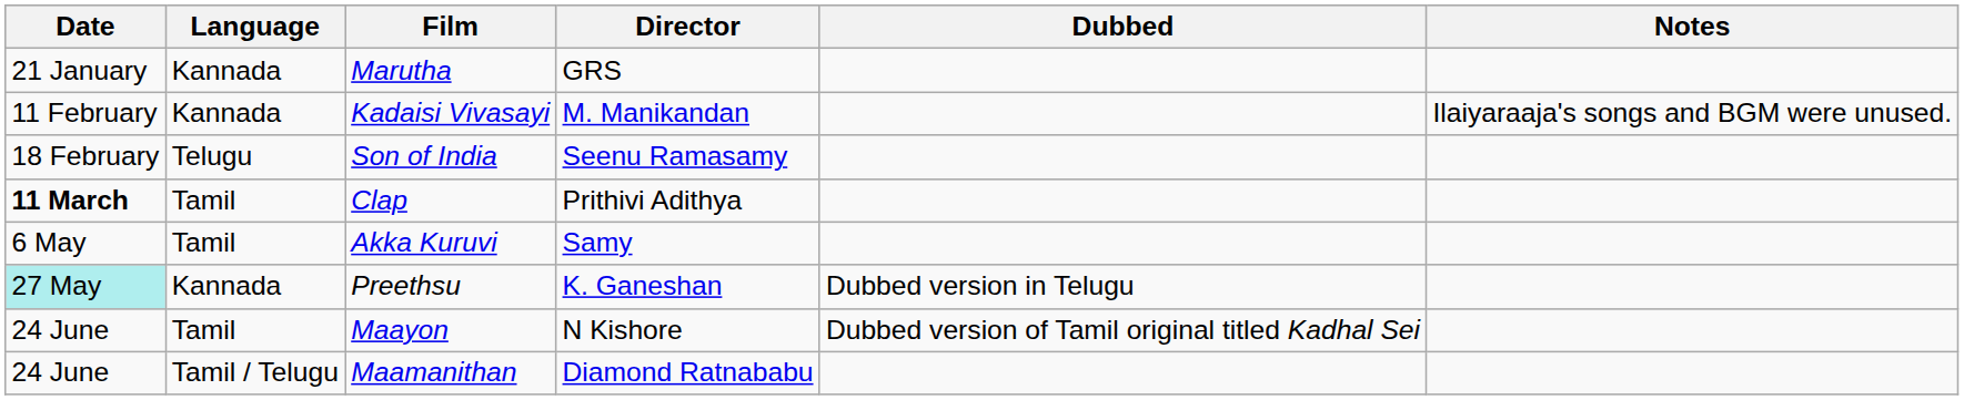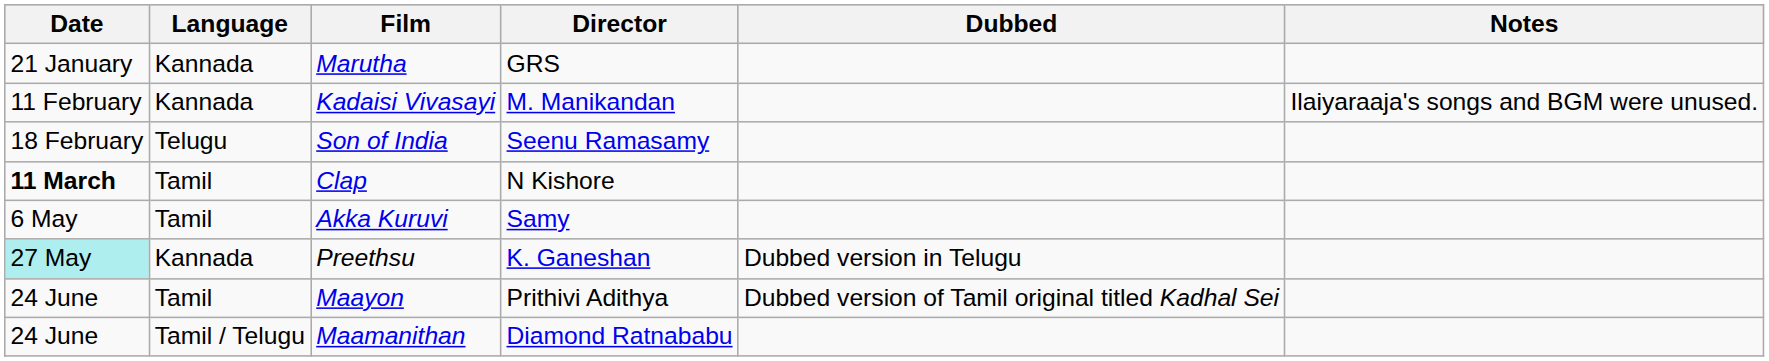Clap | Director: Prithivi Adithya -> N Kishore
Maayon | Director: N Kishore -> Prithivi Adithya
